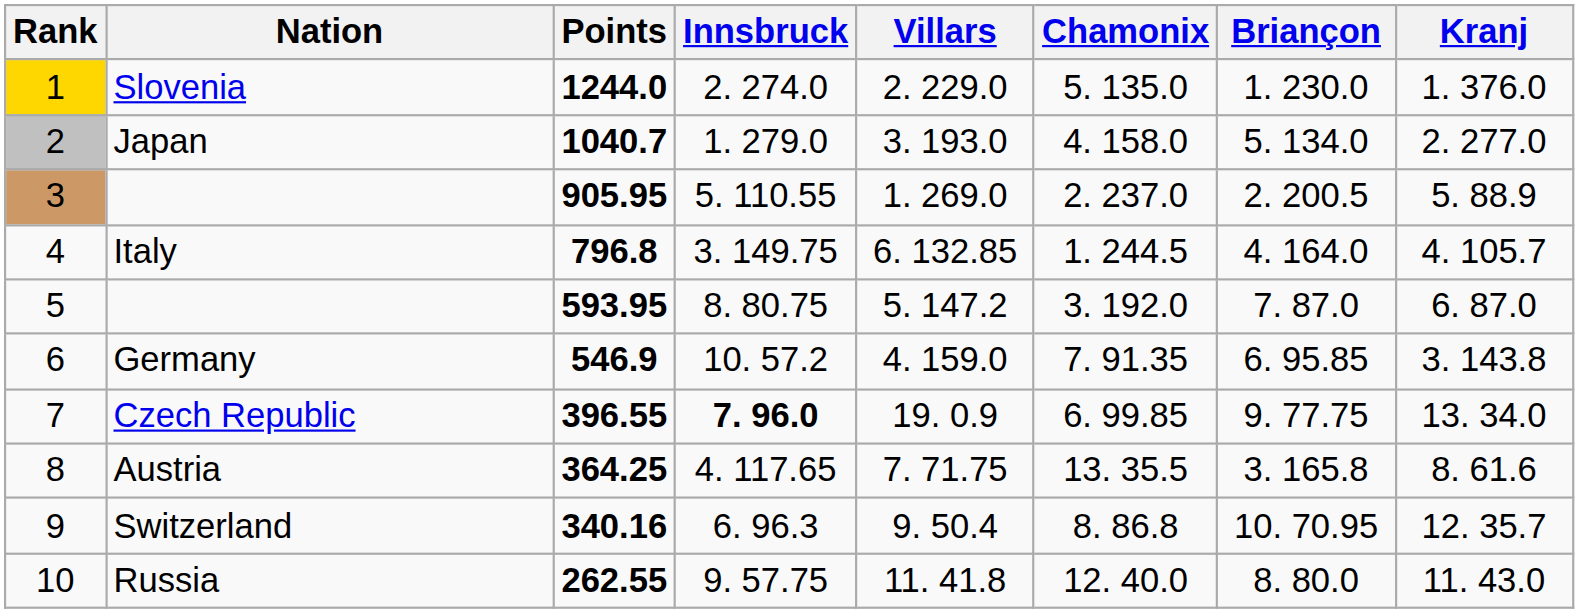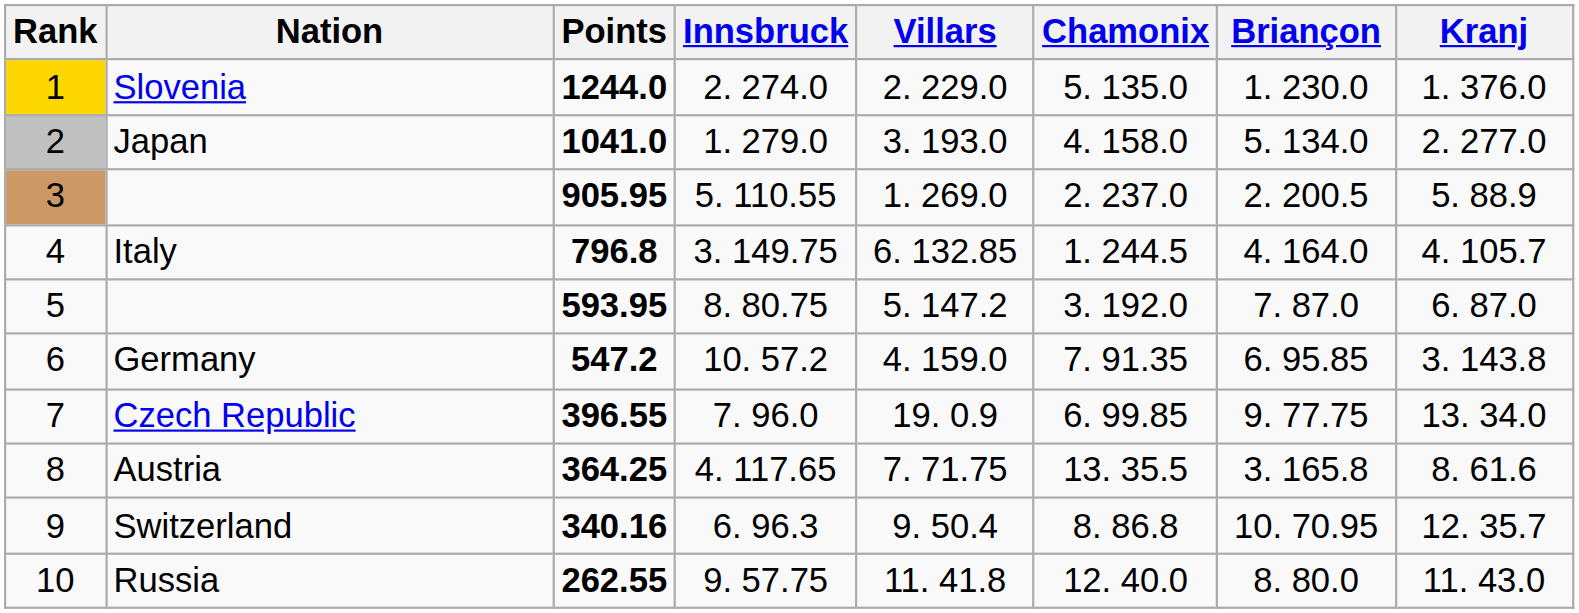Japan | Points: 1040.7 -> 1041.0
Germany | Points: 546.9 -> 547.2
Czech Republic | Innsbruck: bold -> normal
